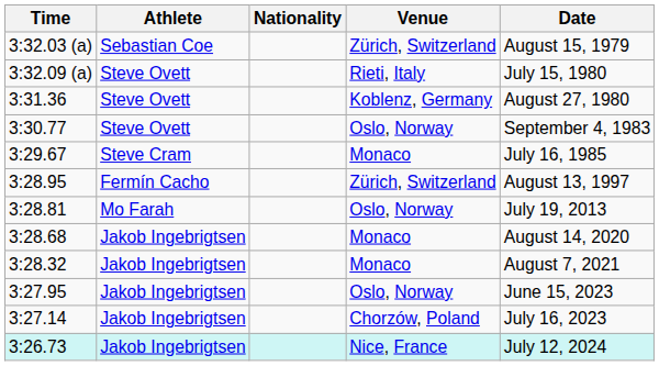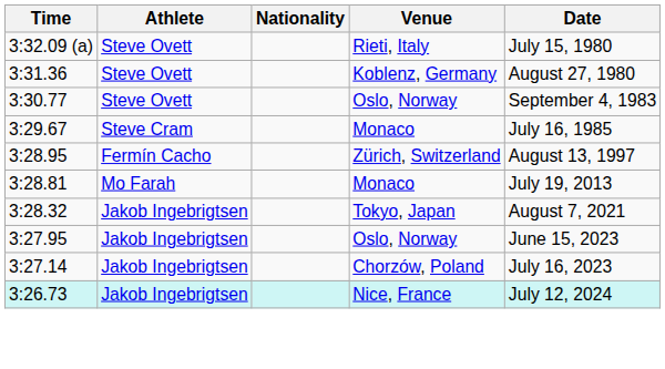- row: 3:32.03 (a) | Sebastian Coe | Zürich, Switzerland | August 15, 1979
3:28.81 | Venue: Oslo, Norway -> Monaco
- row: 3:28.68 | Jakob Ingebrigtsen | Monaco | August 14, 2020
3:28.32 | Venue: Monaco -> Tokyo, Japan
